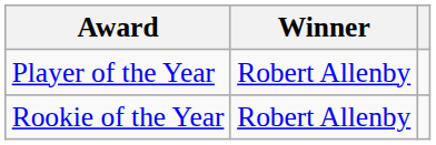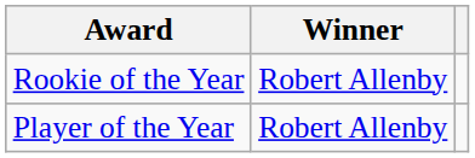rows swapped: Player of the Year <-> Rookie of the Year
